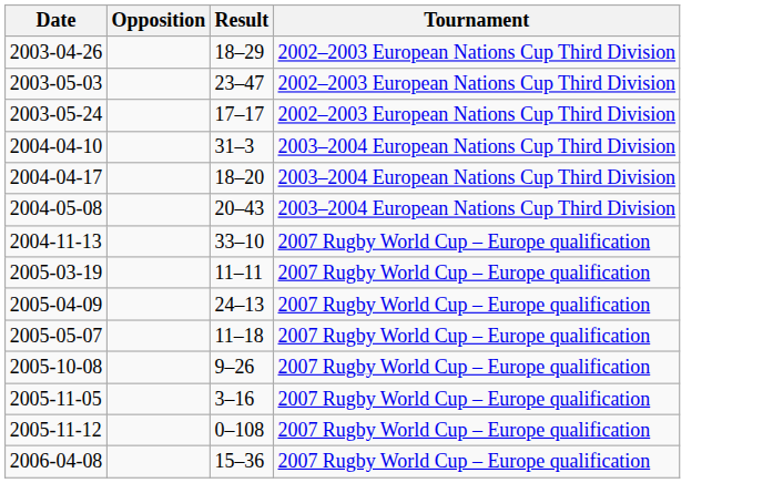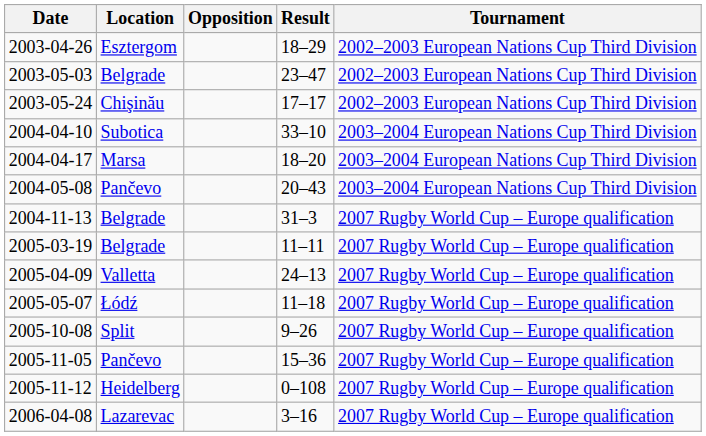+ column: Location | Esztergom | Belgrade | Chişinău | Subotica | Marsa | Pančevo | Belgrade | Belgrade | Valletta | Łódź | Split | Pančevo | Heidelberg | Lazarevac
2004-04-10 | Result: 31–3 -> 33–10
2004-11-13 | Result: 33–10 -> 31–3
2005-11-05 | Result: 3–16 -> 15–36
2006-04-08 | Result: 15–36 -> 3–16
